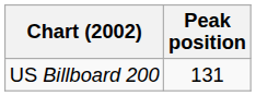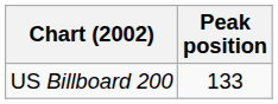US Billboard 200 | Peak position: 131 -> 133
